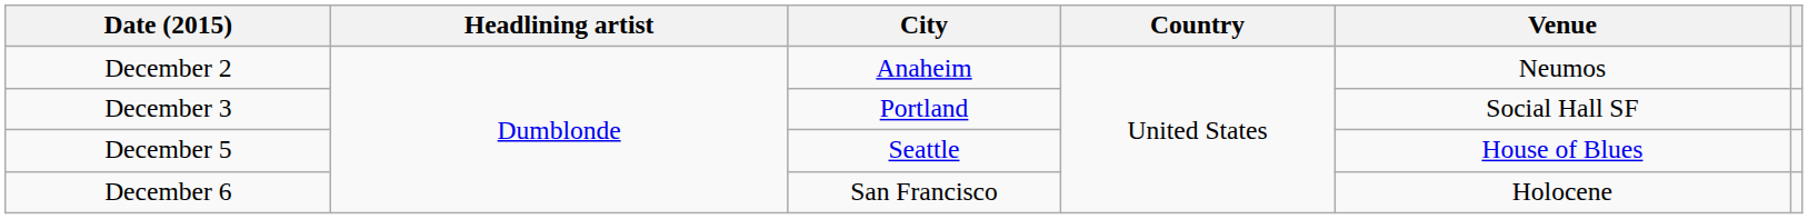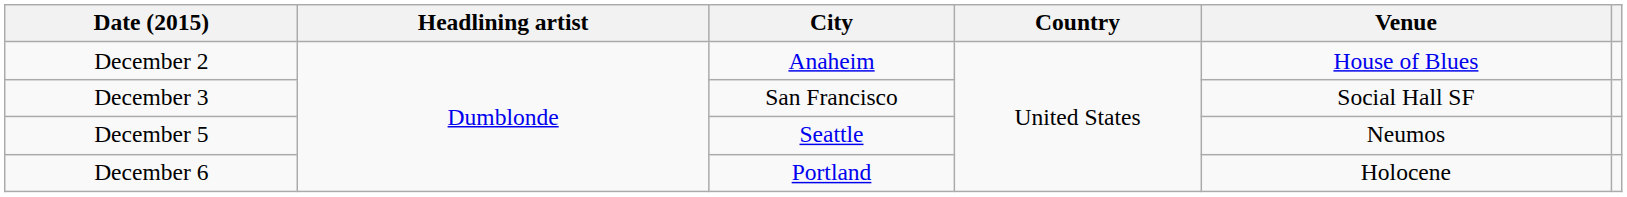December 2 | Venue: Neumos -> House of Blues
December 3 | City: Portland -> San Francisco
December 5 | Venue: House of Blues -> Neumos
December 6 | City: San Francisco -> Portland
